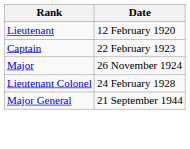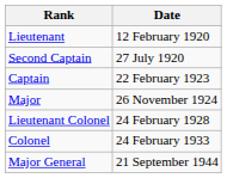+ row: Second Captain | 27 July 1920
+ row: Colonel | 24 February 1933
